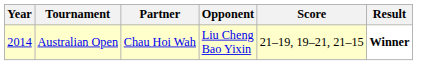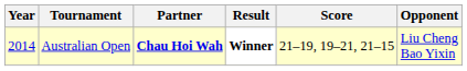columns swapped: Opponent <-> Result
Australian Open | Partner: normal -> bold
